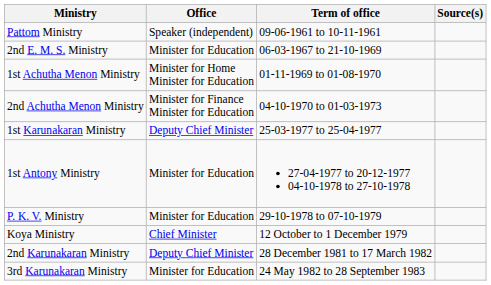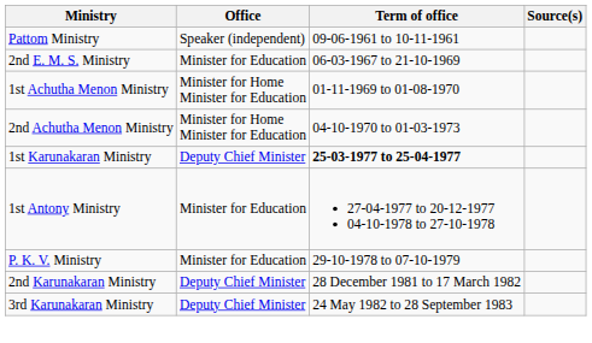2nd Achutha Menon Ministry | Office: Minister for Finance Minister for Education -> Minister for Home Minister for Education
1st Karunakaran Ministry | Term of office: normal -> bold
- row: Koya Ministry | Chief Minister | 12 October to 1 December 1979
3rd Karunakaran Ministry | Office: Minister for Education -> Deputy Chief Minister
